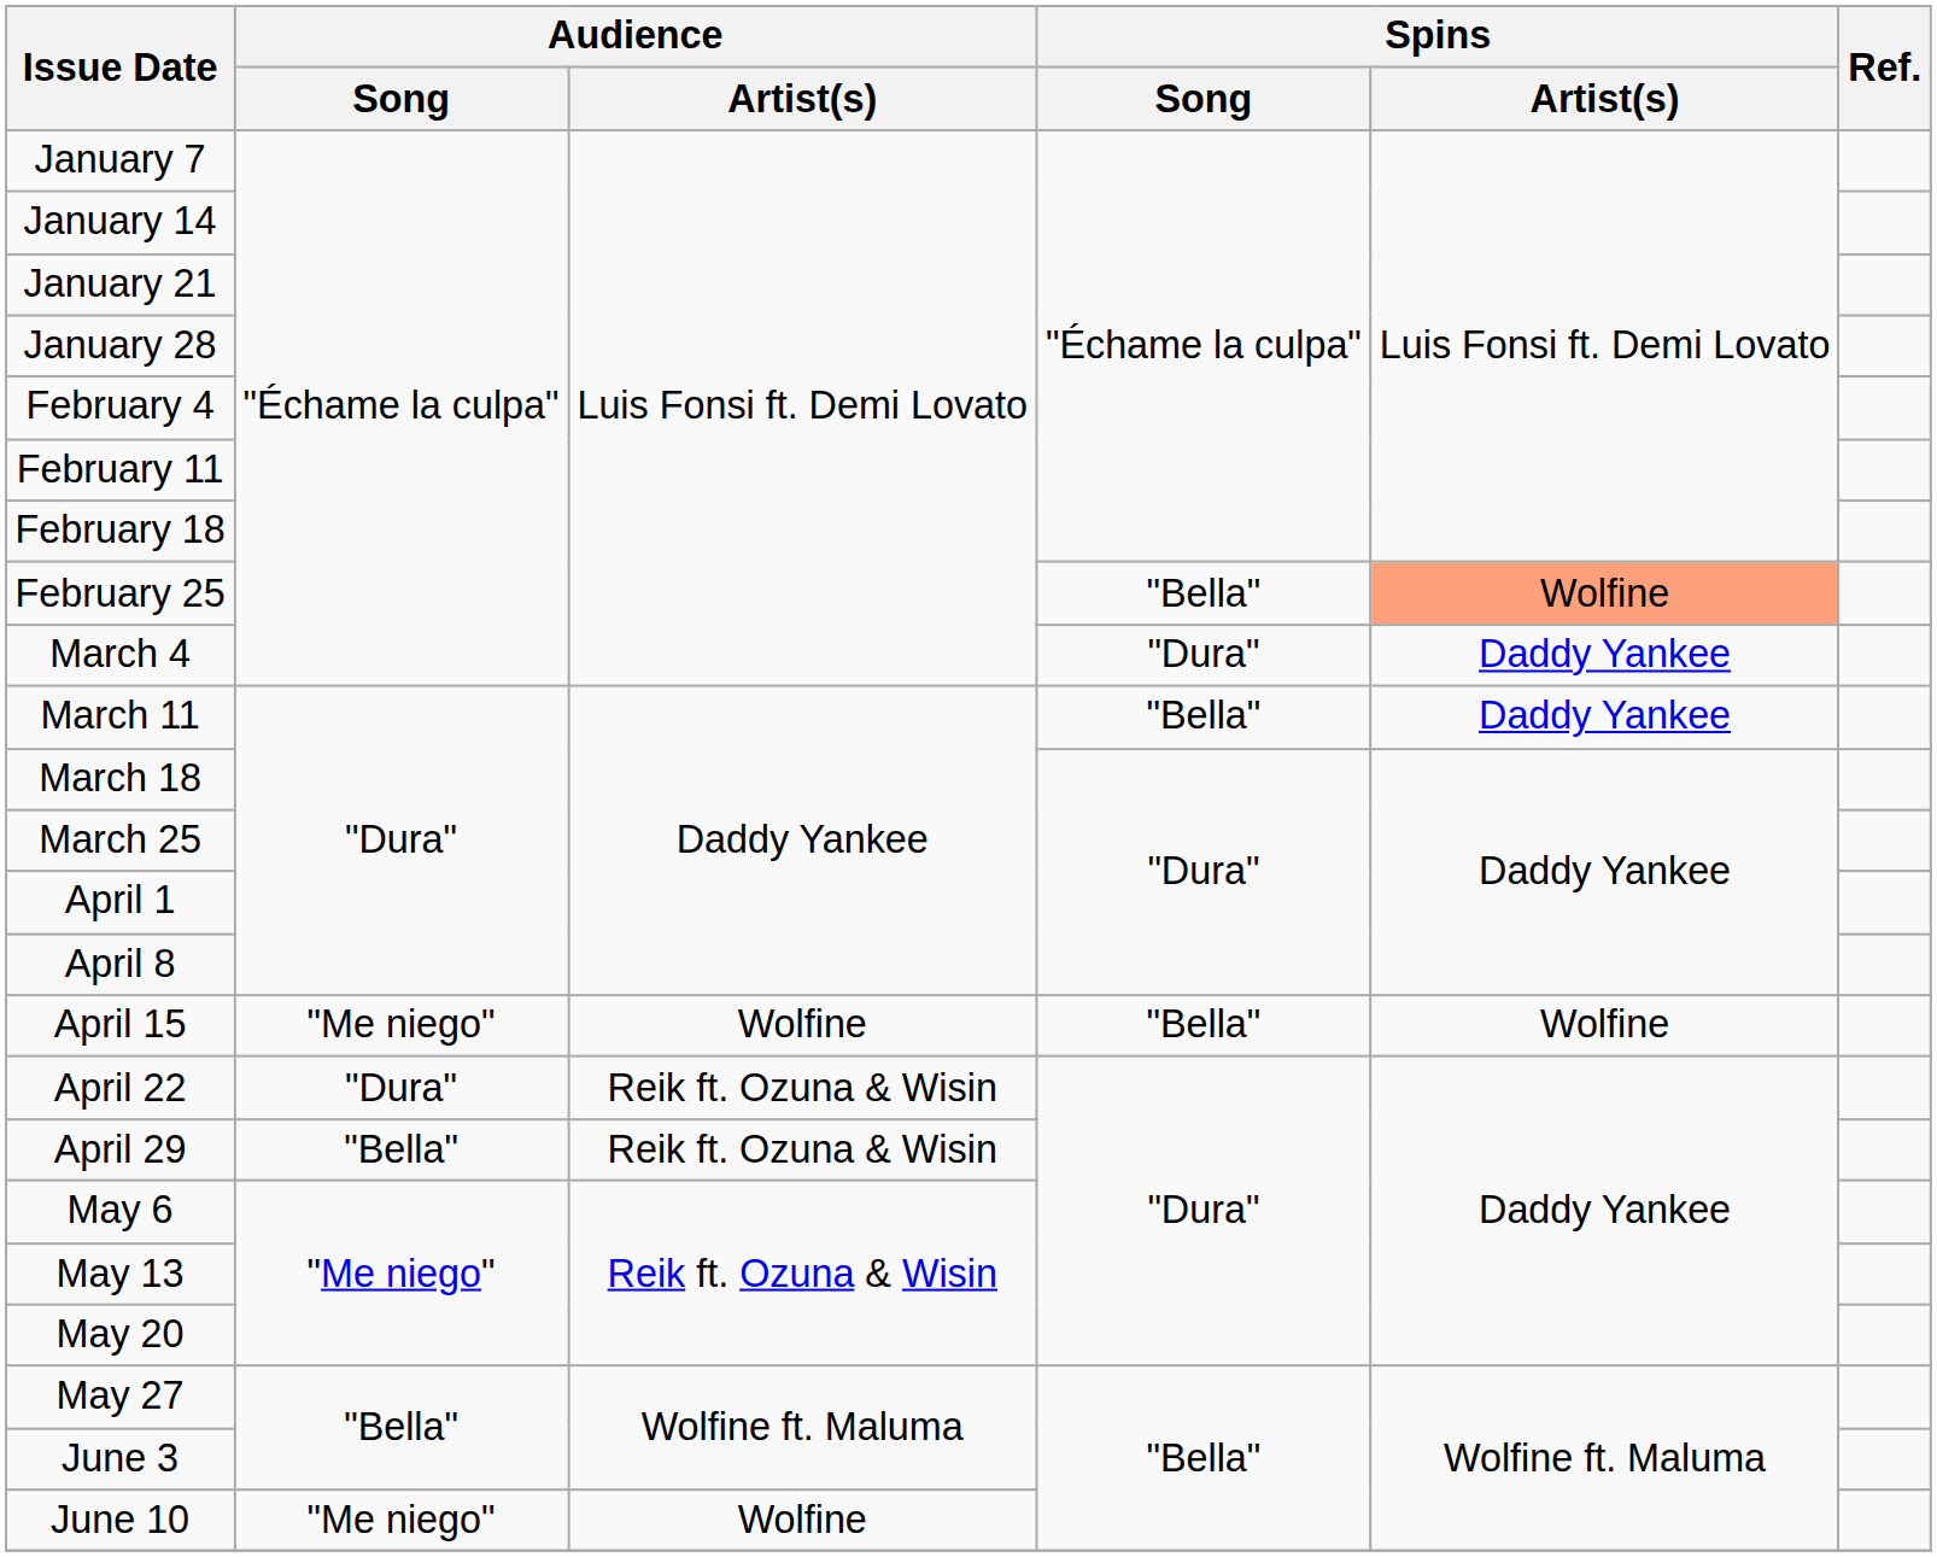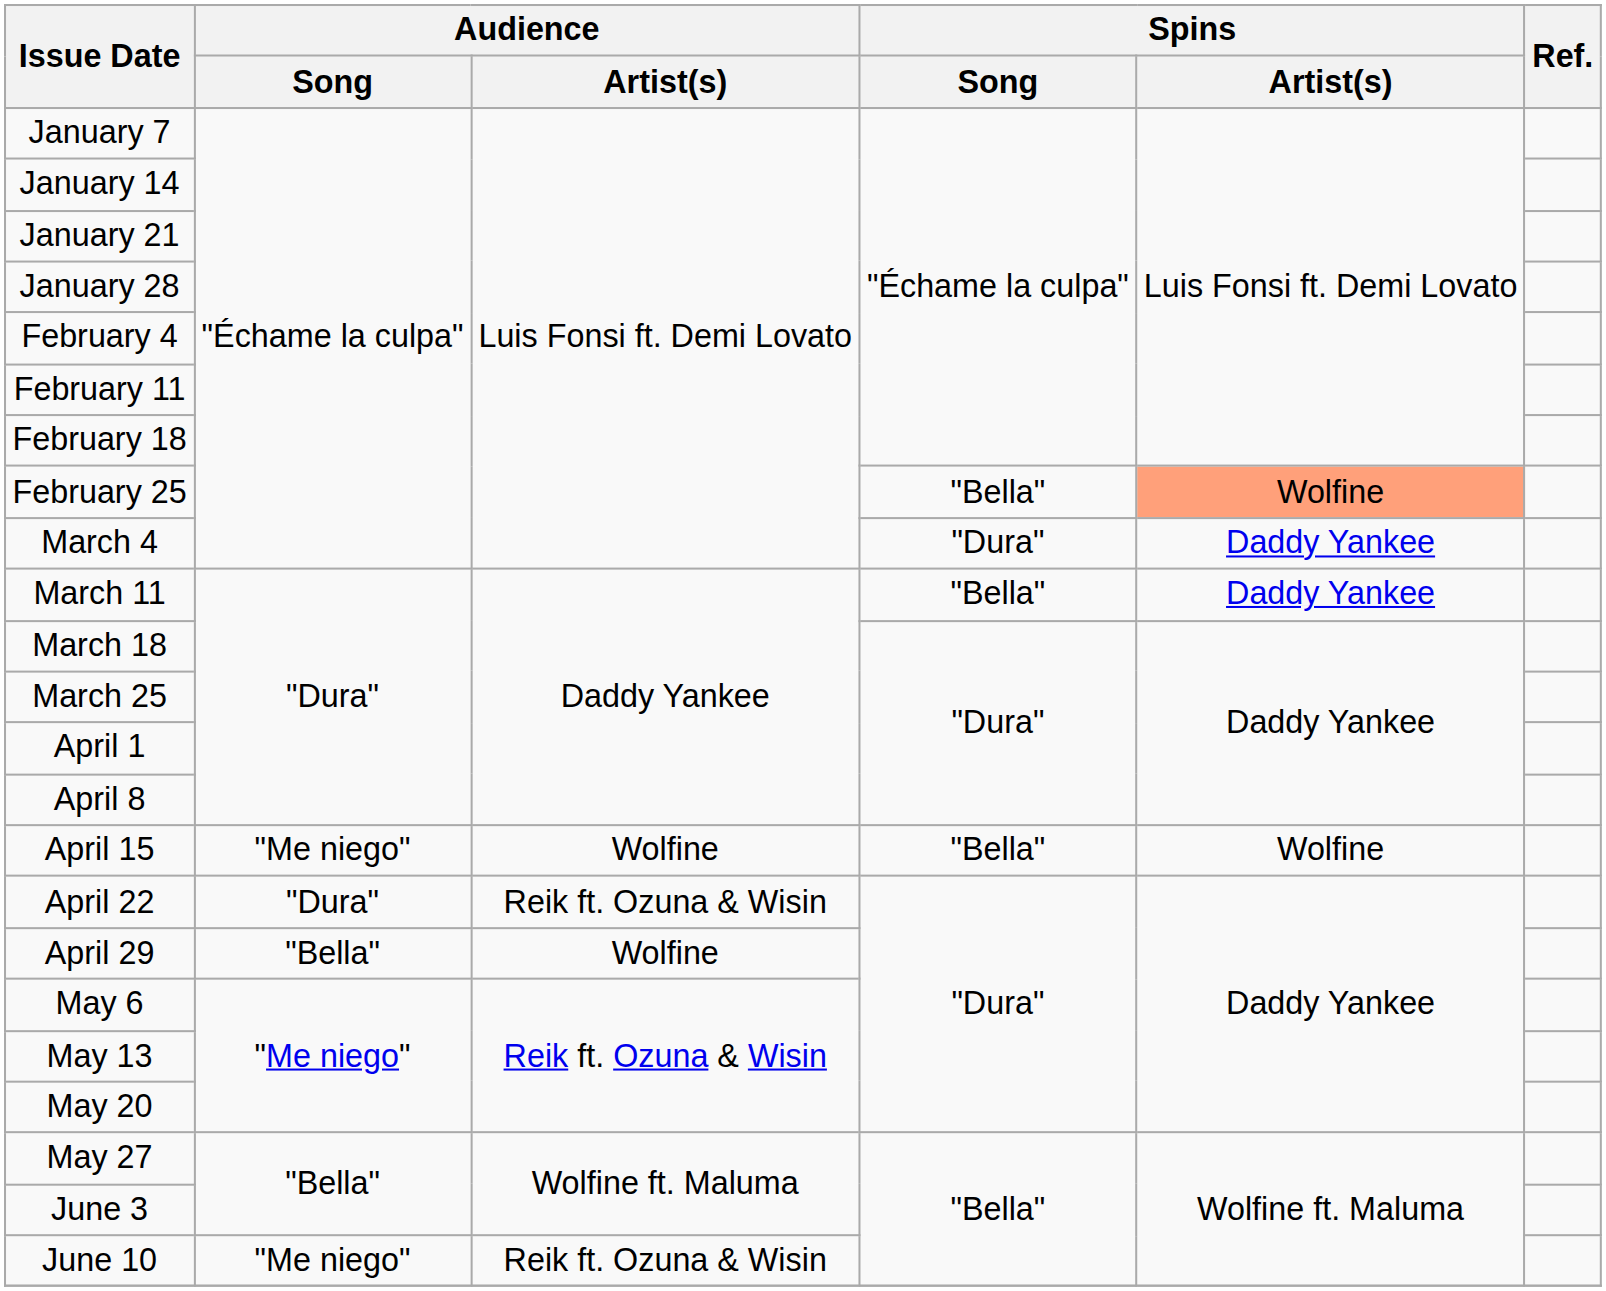April 29 | Audience / Artist(s): Reik ft. Ozuna & Wisin -> Wolfine
June 10 | Audience / Artist(s): Wolfine -> Reik ft. Ozuna & Wisin
